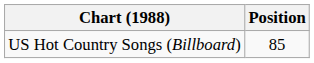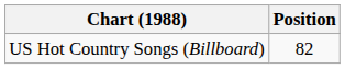US Hot Country Songs (Billboard) | Position: 85 -> 82
